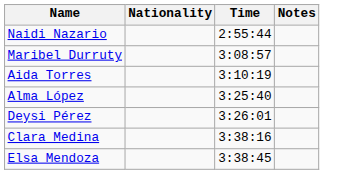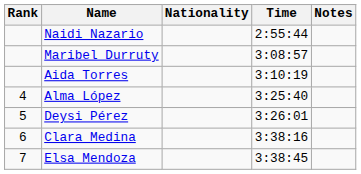+ column: Rank | 4 | 5 | 6 | 7
